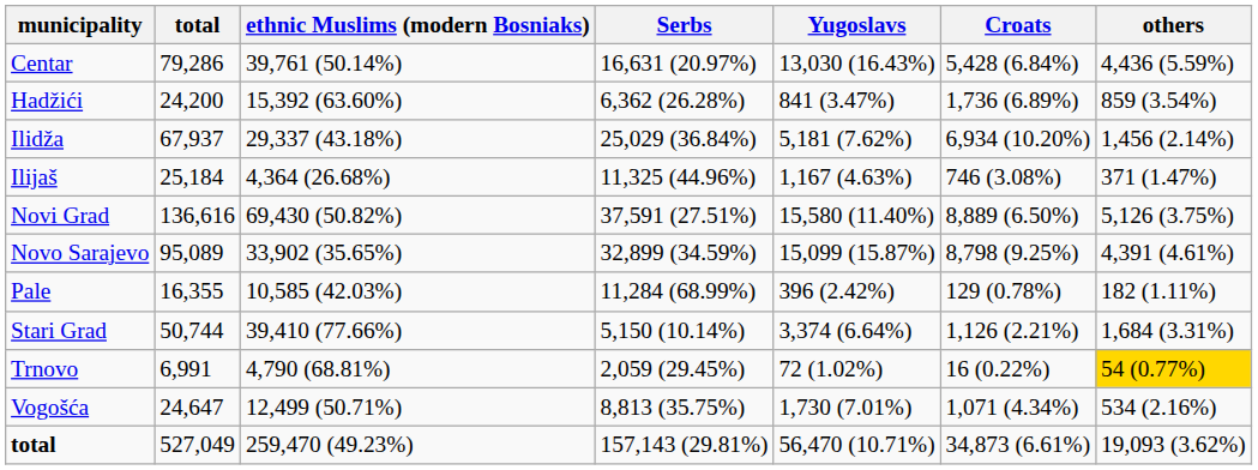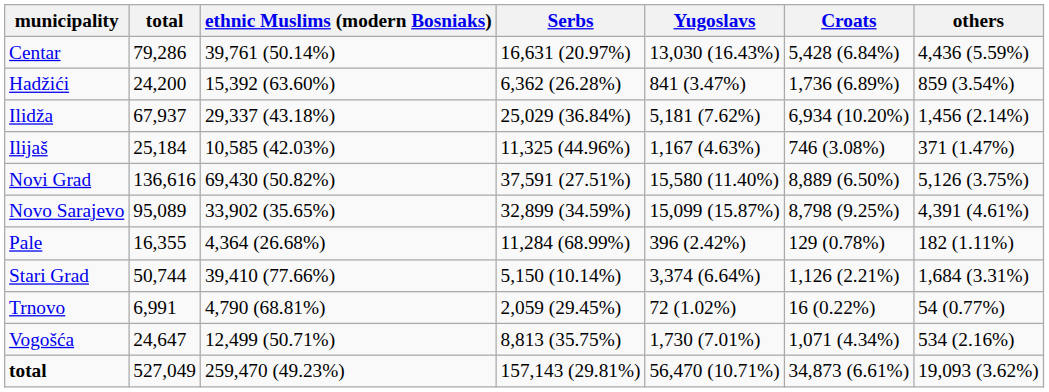Ilijaš | ethnic Muslims (modern Bosniaks): 4,364 (26.68%) -> 10,585 (42.03%)
Pale | ethnic Muslims (modern Bosniaks): 10,585 (42.03%) -> 4,364 (26.68%)
Trnovo | others: gold background -> no background
